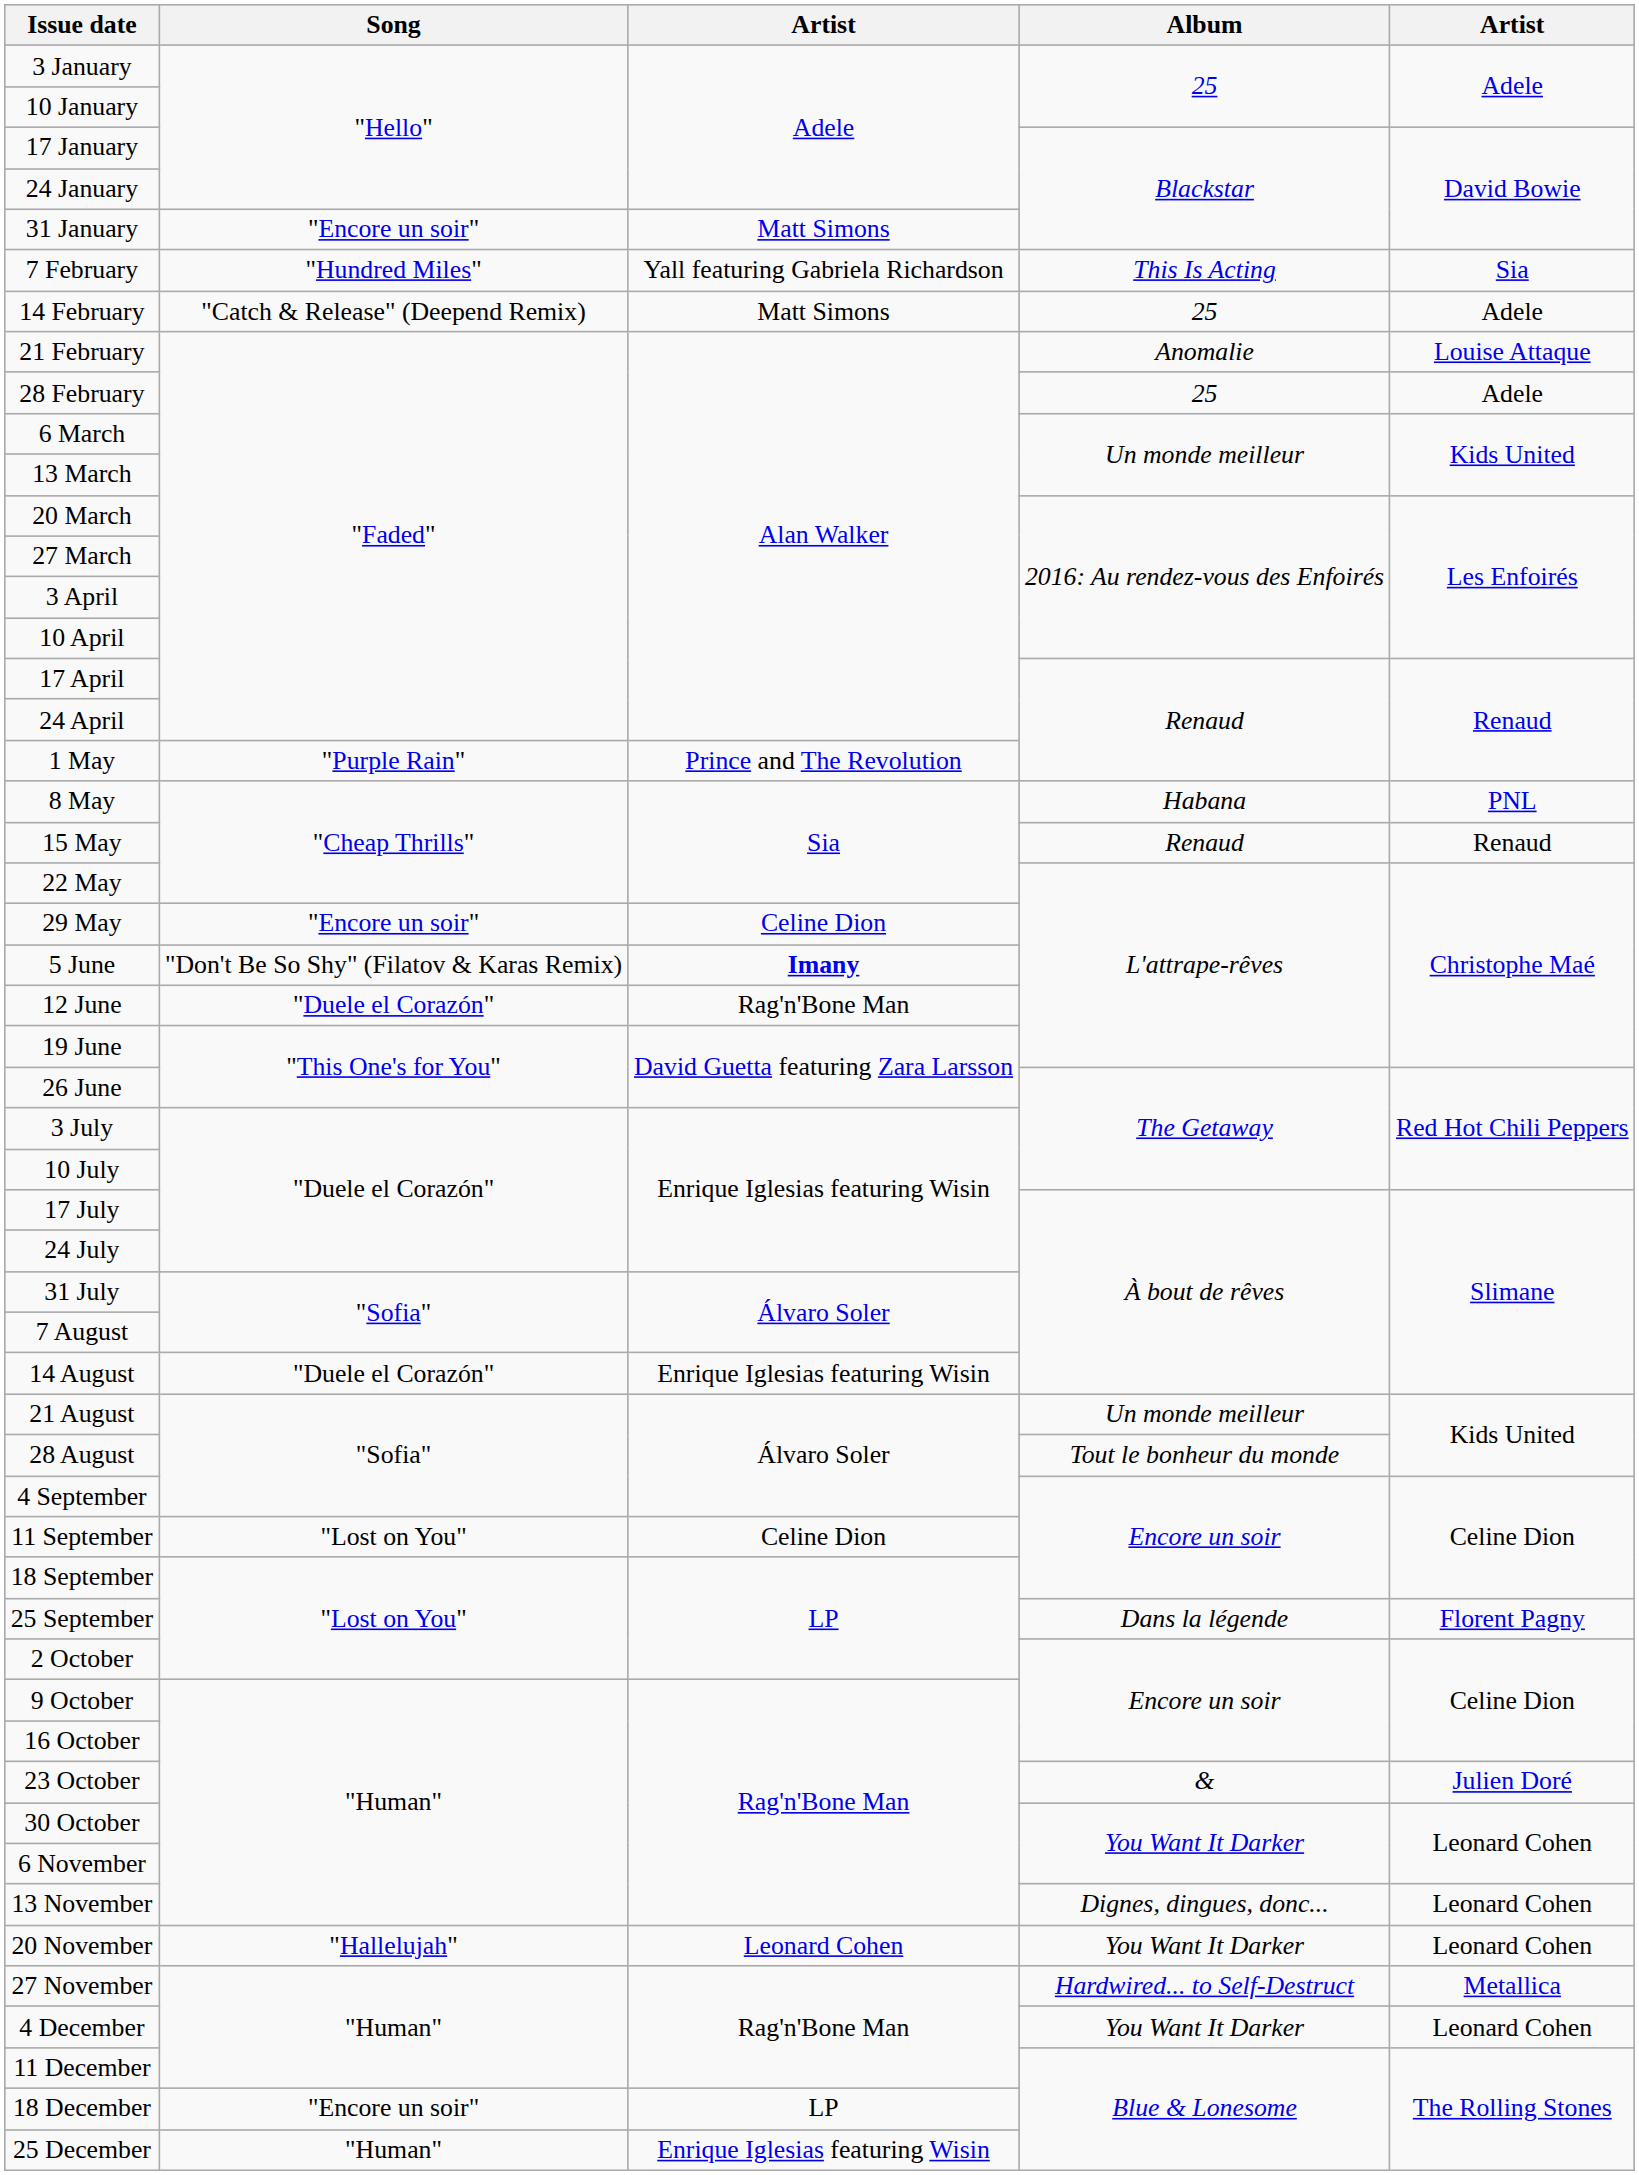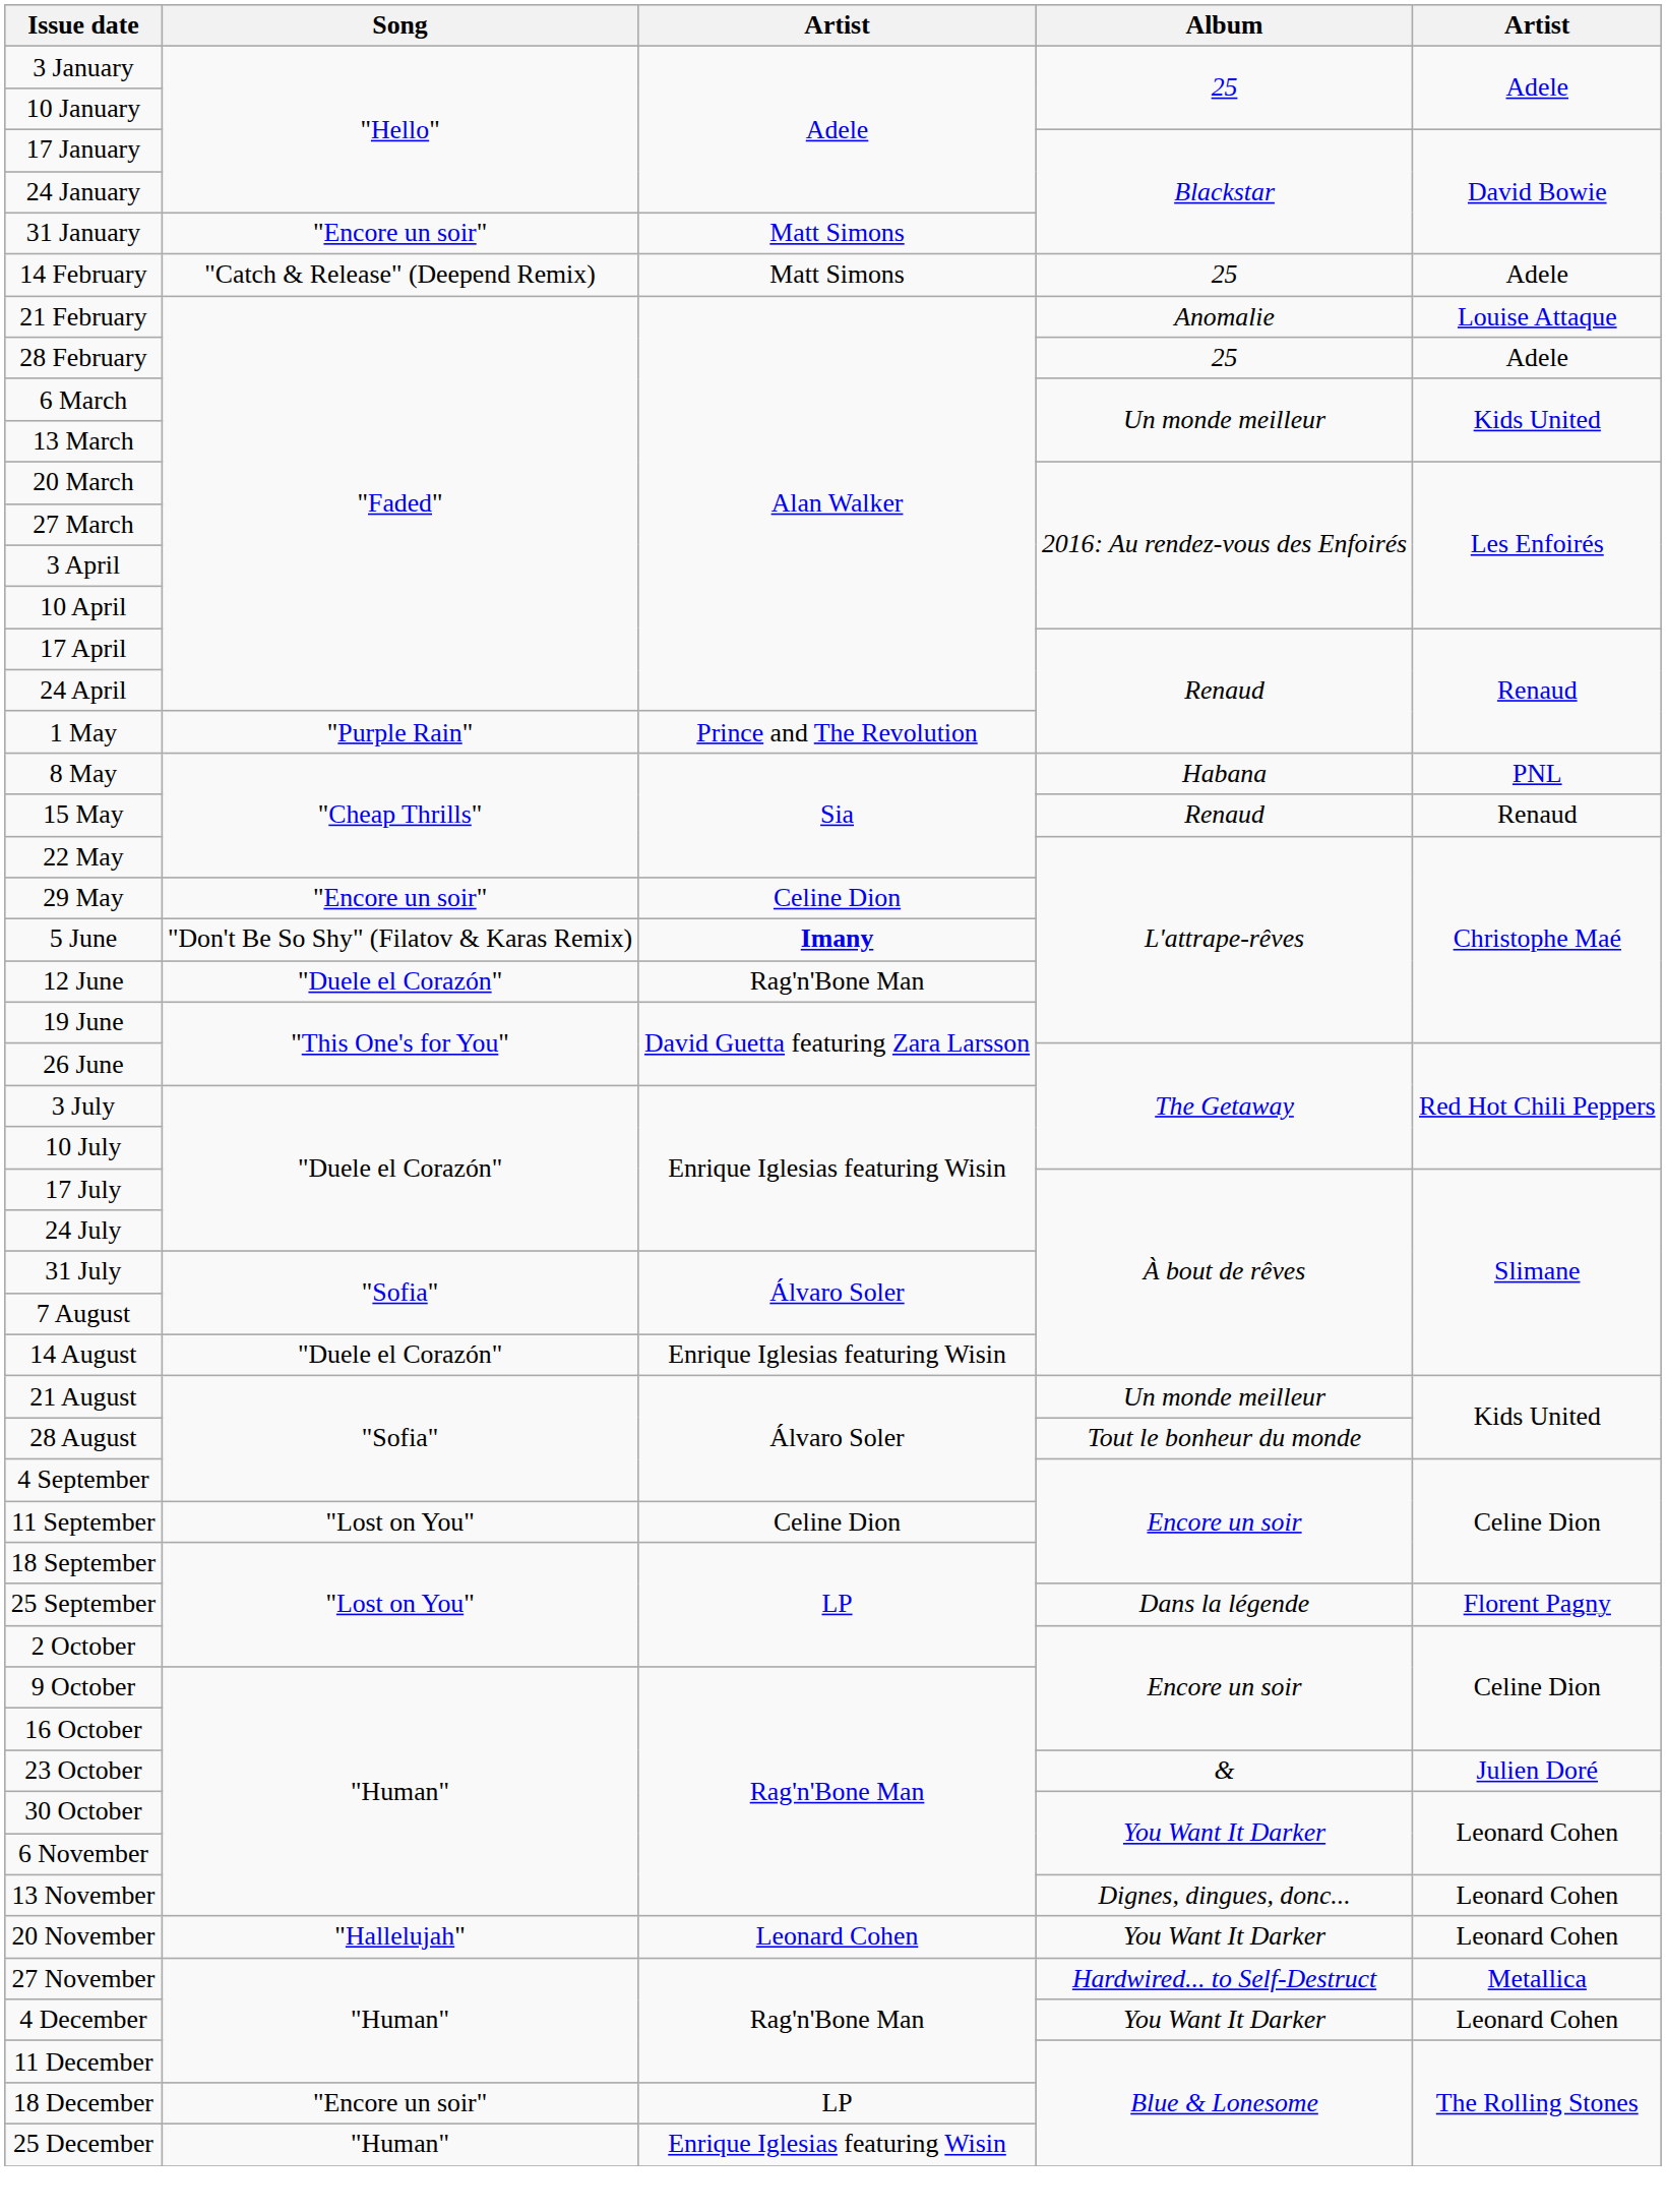- row: 7 February | "Hundred Miles" | Yall featuring Gabriela Richardson | This Is Acting | Sia
